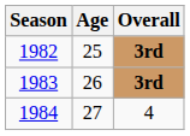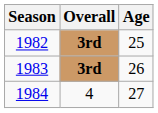columns swapped: Age <-> Overall
